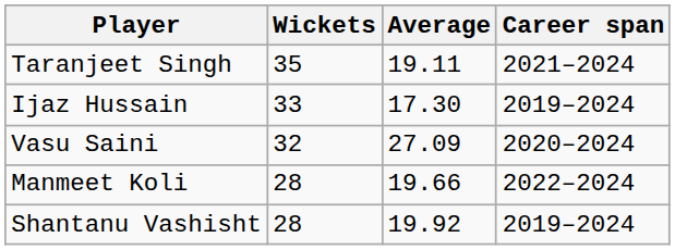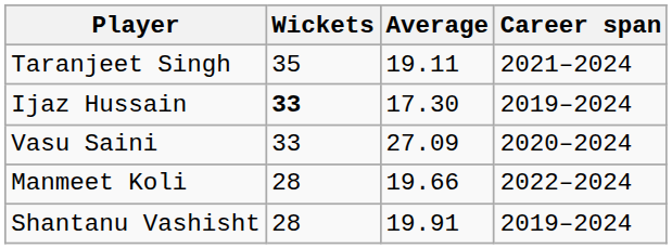Ijaz Hussain | Wickets: normal -> bold
Vasu Saini | Wickets: 32 -> 33
Shantanu Vashisht | Average: 19.92 -> 19.91
